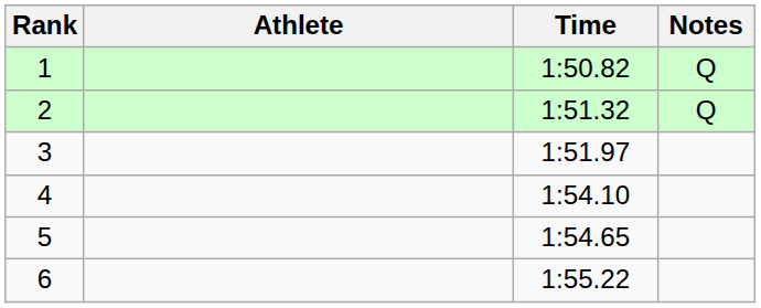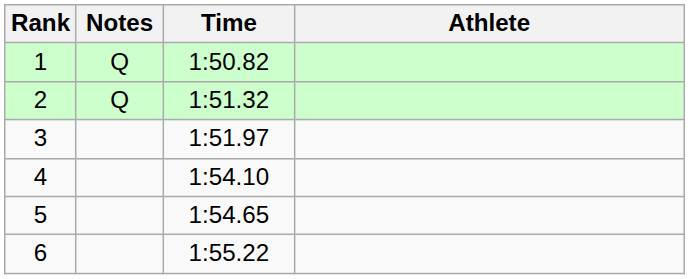columns swapped: Athlete <-> Notes
